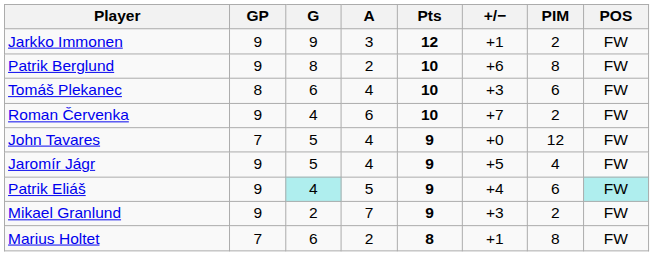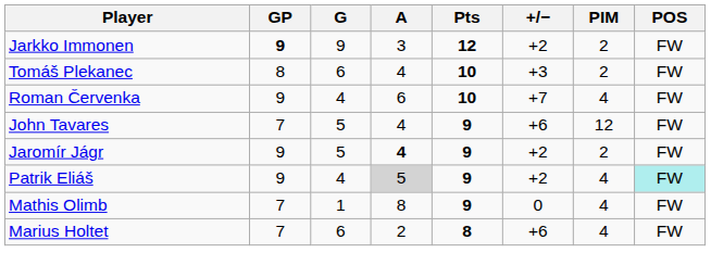Jarkko Immonen | GP: normal -> bold
Jarkko Immonen | +/−: +1 -> +2
- row: Patrik Berglund | 9 | 8 | 2 | 10 | +6 | 8 | FW
Tomáš Plekanec | PIM: 6 -> 2
Roman Červenka | PIM: 2 -> 4
John Tavares | +/−: +0 -> +6
Jaromír Jágr | A: normal -> bold
Jaromír Jágr | +/−: +5 -> +2
Jaromír Jágr | PIM: 4 -> 2
Patrik Eliáš | G: paleturquoise background -> no background
Patrik Eliáš | A: no background -> lightgrey background
Patrik Eliáš | +/−: +4 -> +2
Patrik Eliáš | PIM: 6 -> 4
- row: Mikael Granlund | 9 | 2 | 7 | 9 | +3 | 2 | FW
+ row: Mathis Olimb | 7 | 1 | 8 | 9 | 0 | 4 | FW
Marius Holtet | +/−: +1 -> +6
Marius Holtet | PIM: 8 -> 4
